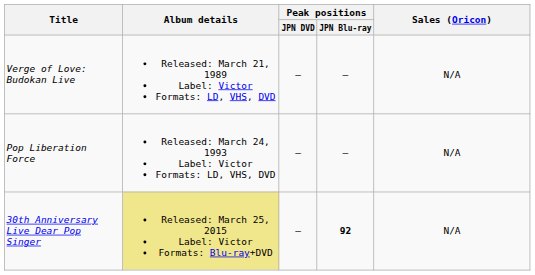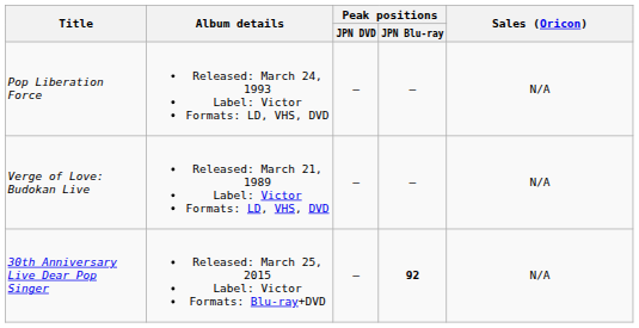rows swapped: Verge of Love: Budokan Live <-> Pop Liberation Force
30th Anniversary Live Dear Pop Singer | Album details: khaki background -> no background
